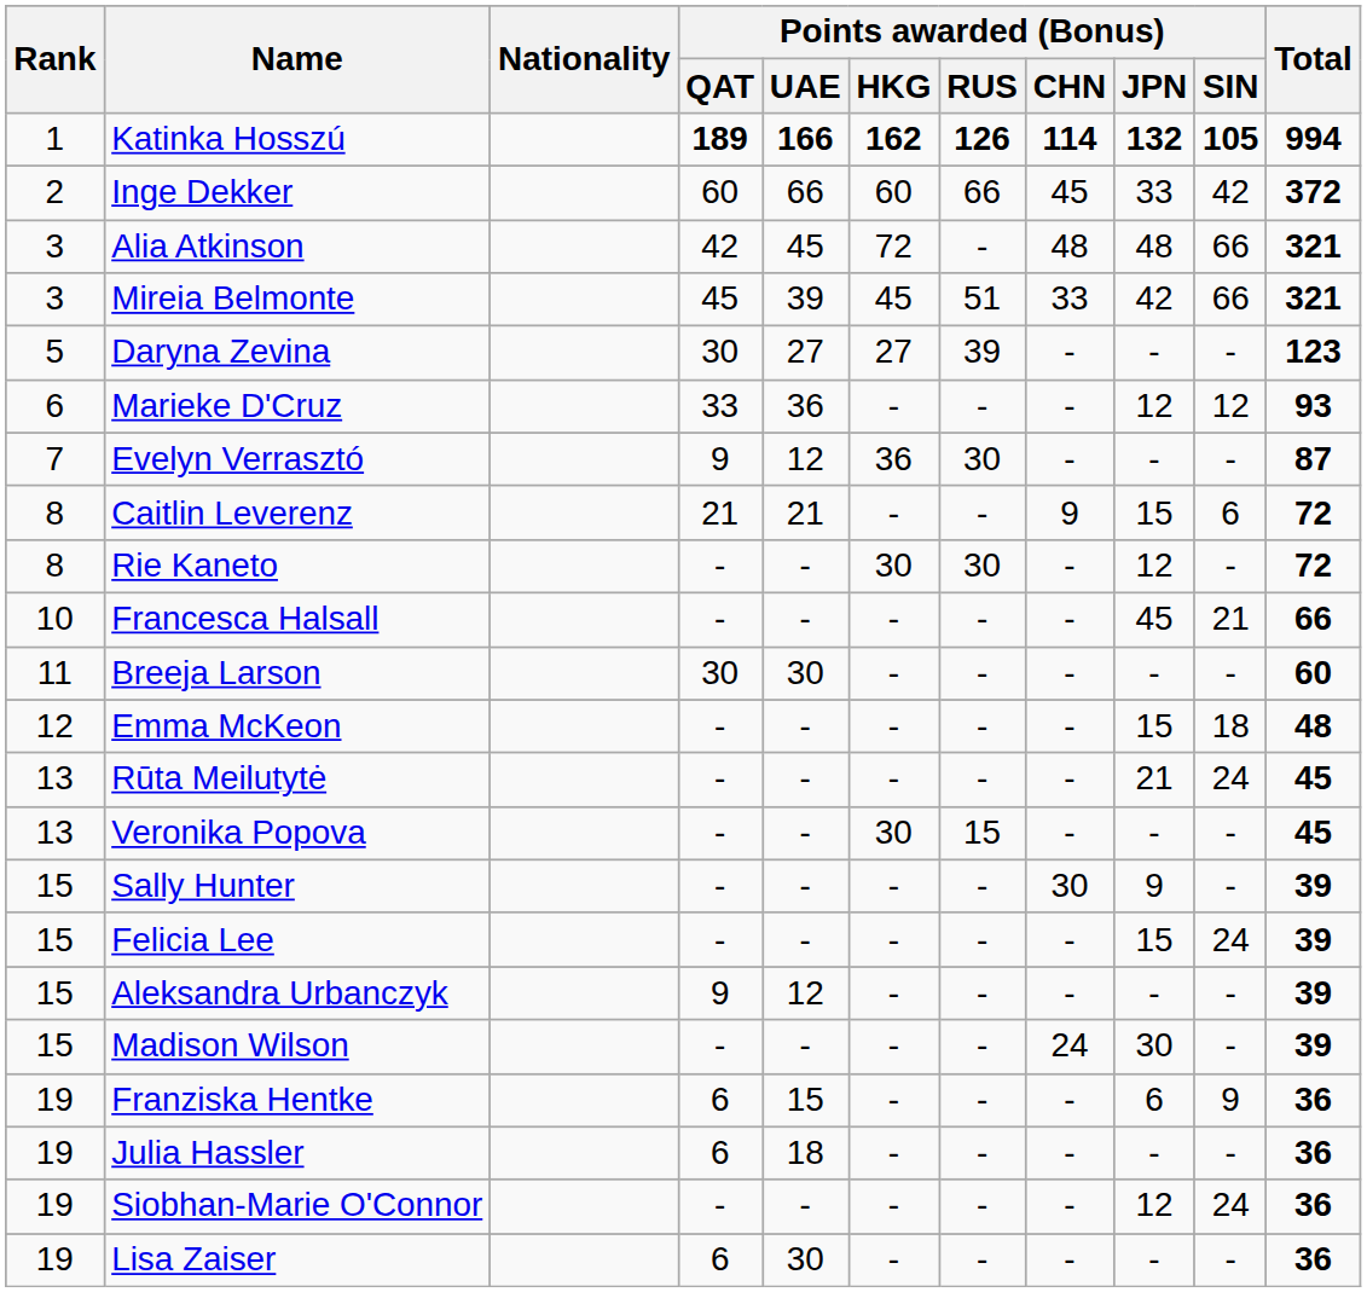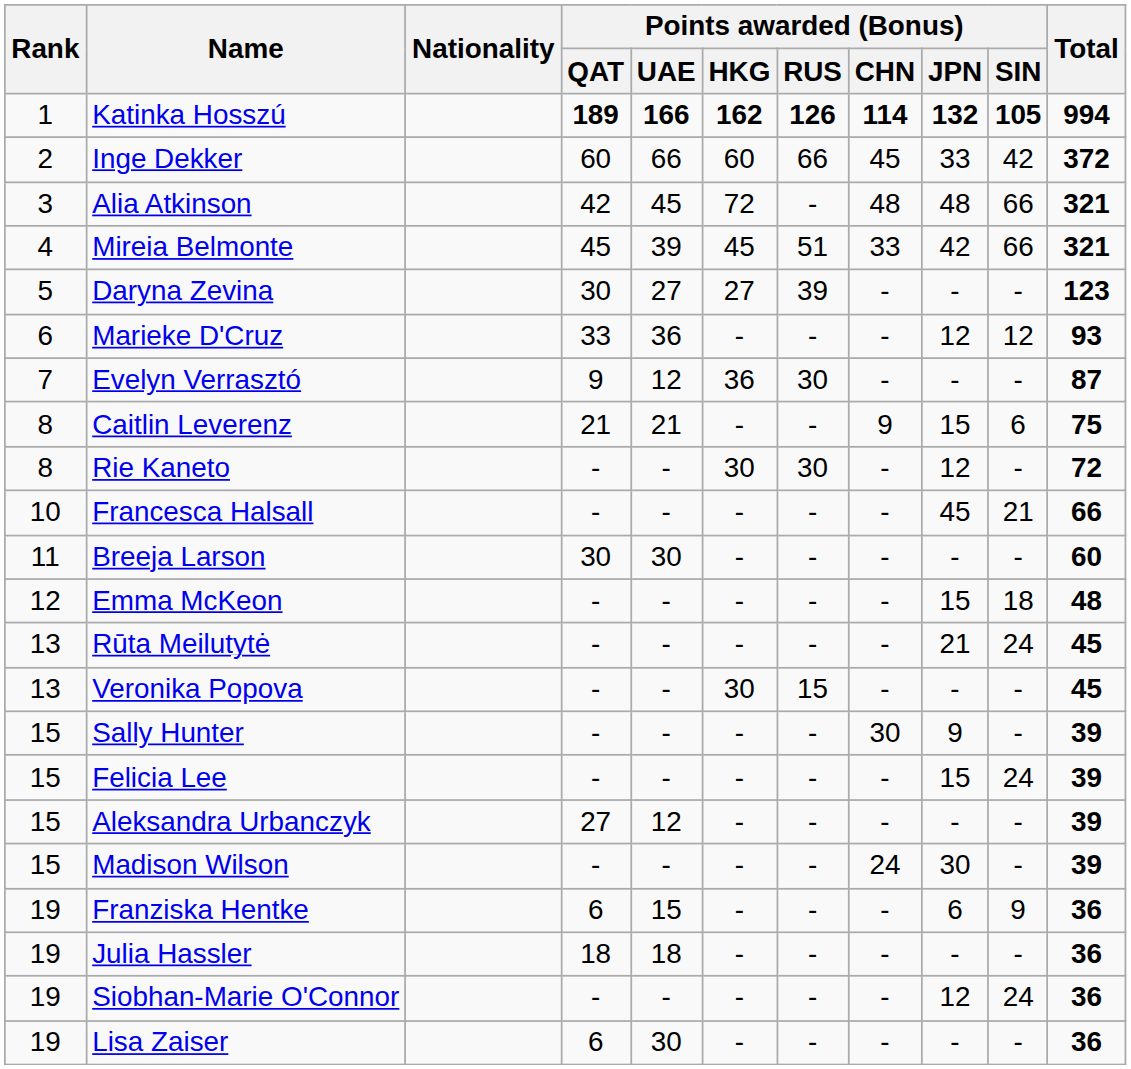Mireia Belmonte | Rank: 3 -> 4
Caitlin Leverenz | Total: 72 -> 75
Aleksandra Urbanczyk | Points awarded (Bonus) / QAT: 9 -> 27
Julia Hassler | Points awarded (Bonus) / QAT: 6 -> 18
